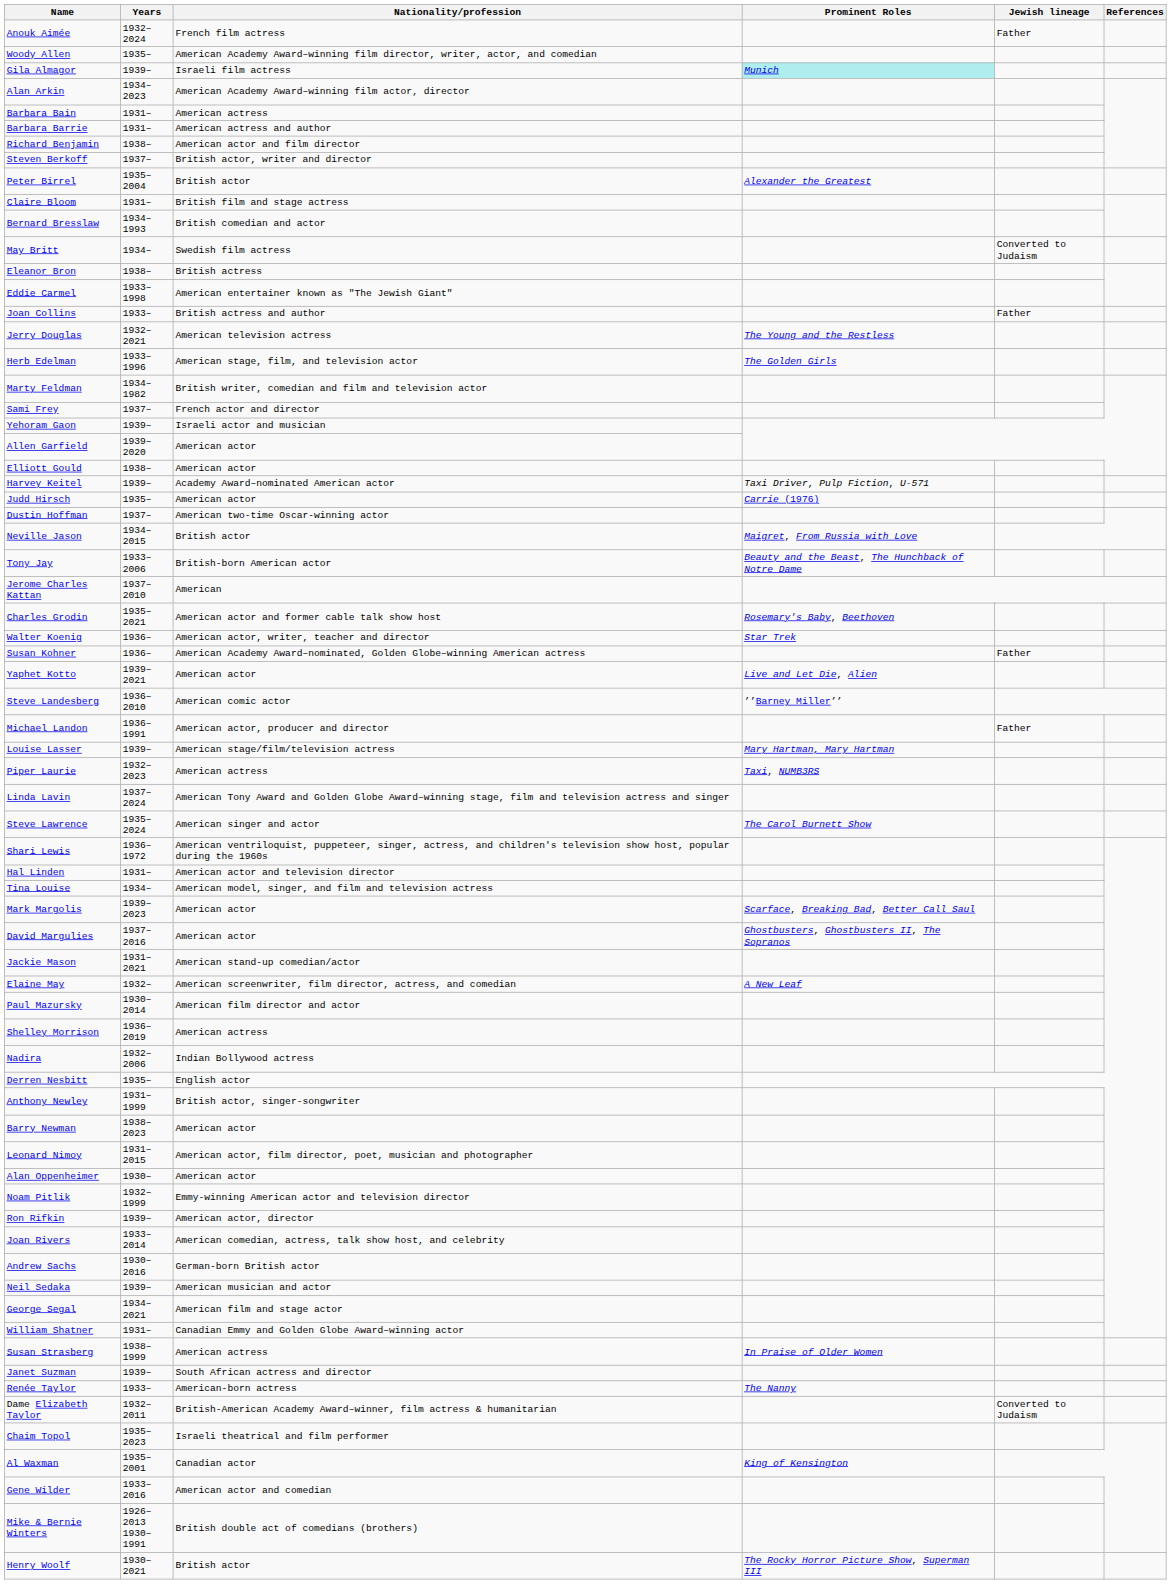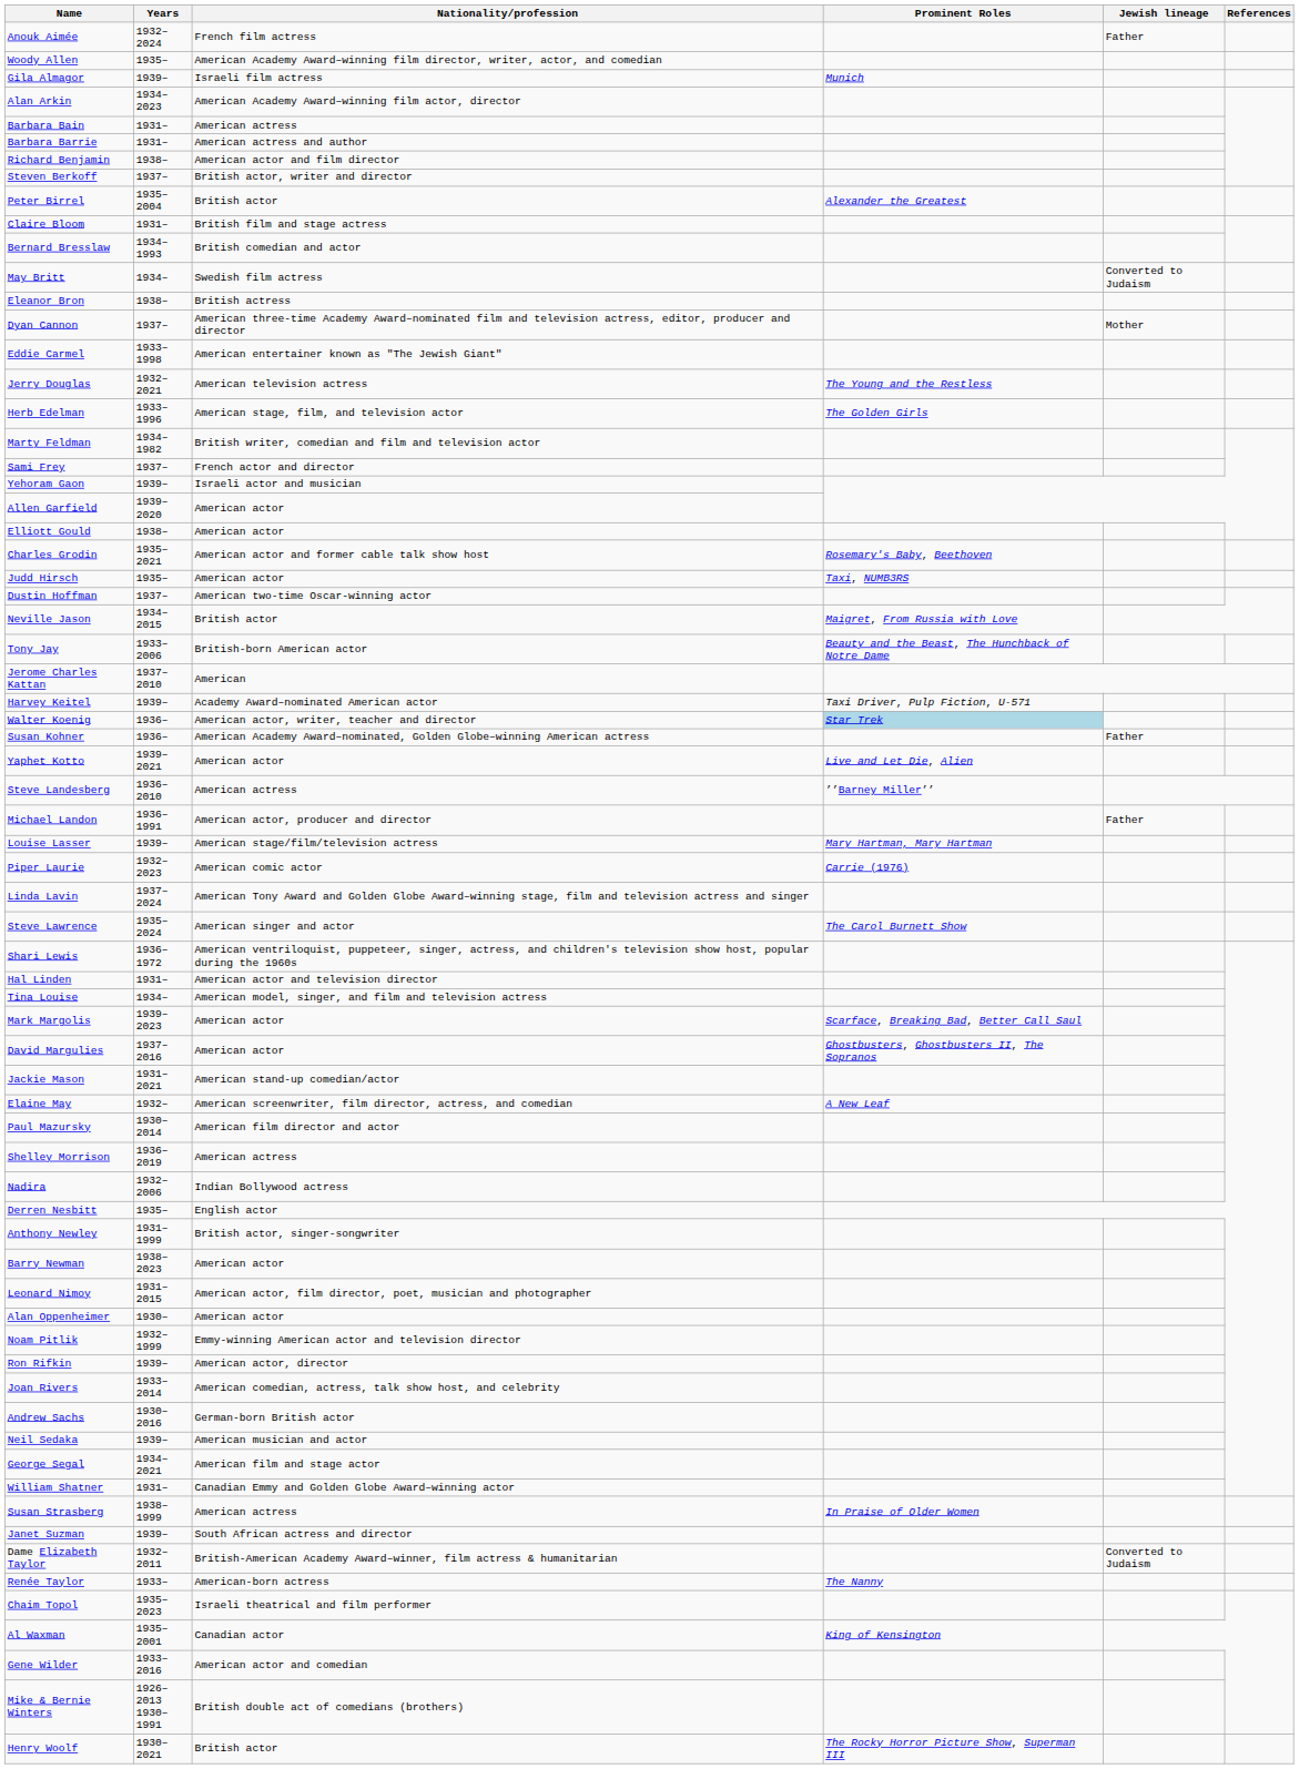Gila Almagor | Prominent Roles: paleturquoise background -> no background
+ row: Dyan Cannon | 1937– | American three-time Academy Award–nominated film and television actress, editor, producer and director | Mother
- row: Joan Collins | 1933– | British actress and author | Father
rows swapped: Charles Grodin <-> Harvey Keitel
Judd Hirsch | Prominent Roles: Carrie (1976) -> Taxi, NUMB3RS
Walter Koenig | Prominent Roles: no background -> lightblue background
Steve Landesberg | Nationality/profession: American comic actor -> American actress
Piper Laurie | Nationality/profession: American actress -> American comic actor
Piper Laurie | Prominent Roles: Taxi, NUMB3RS -> Carrie (1976)
rows swapped: Dame Elizabeth Taylor <-> Renée Taylor
